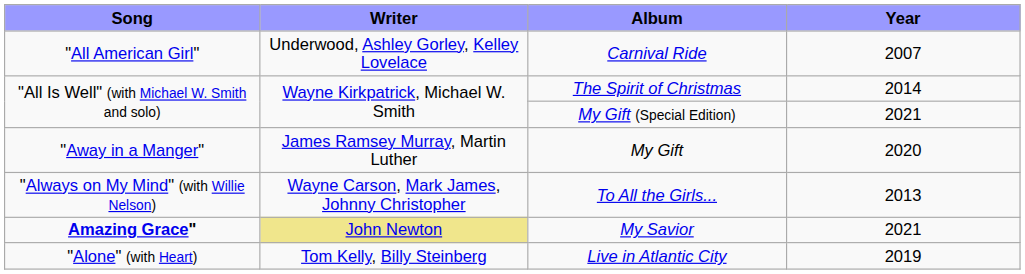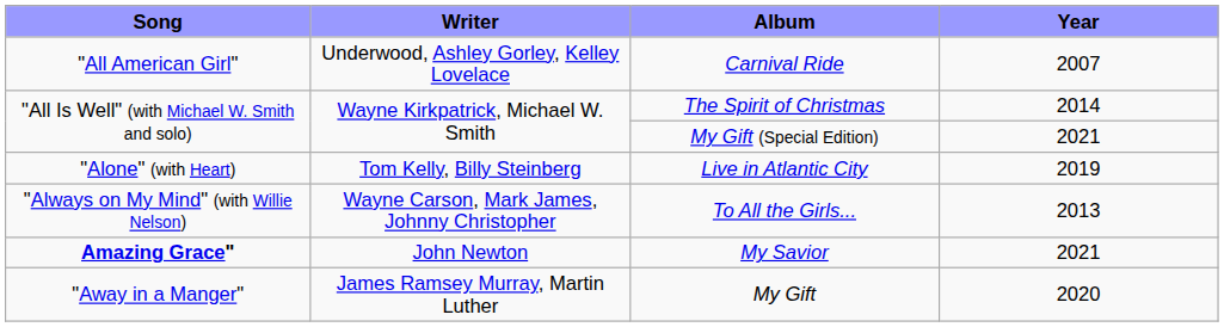rows swapped: Live in Atlantic City <-> My Gift
My Savior | Writer: khaki background -> no background
